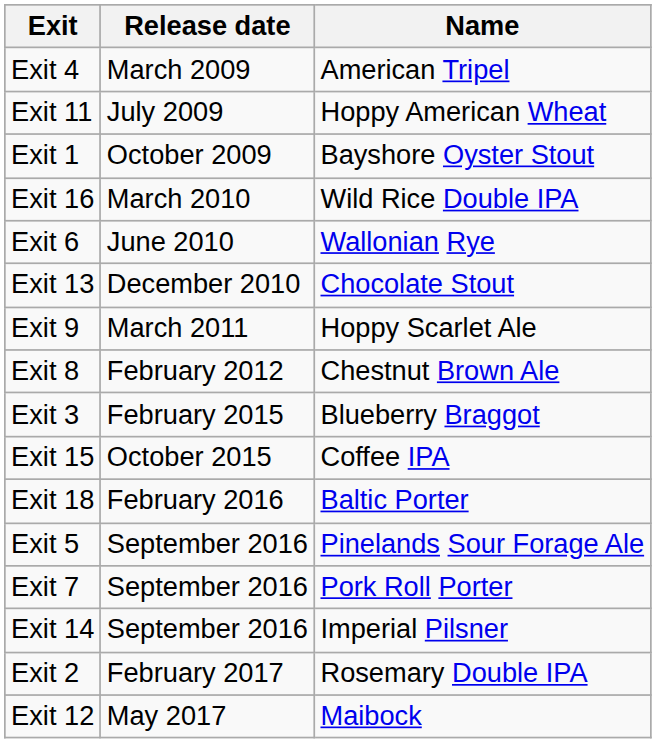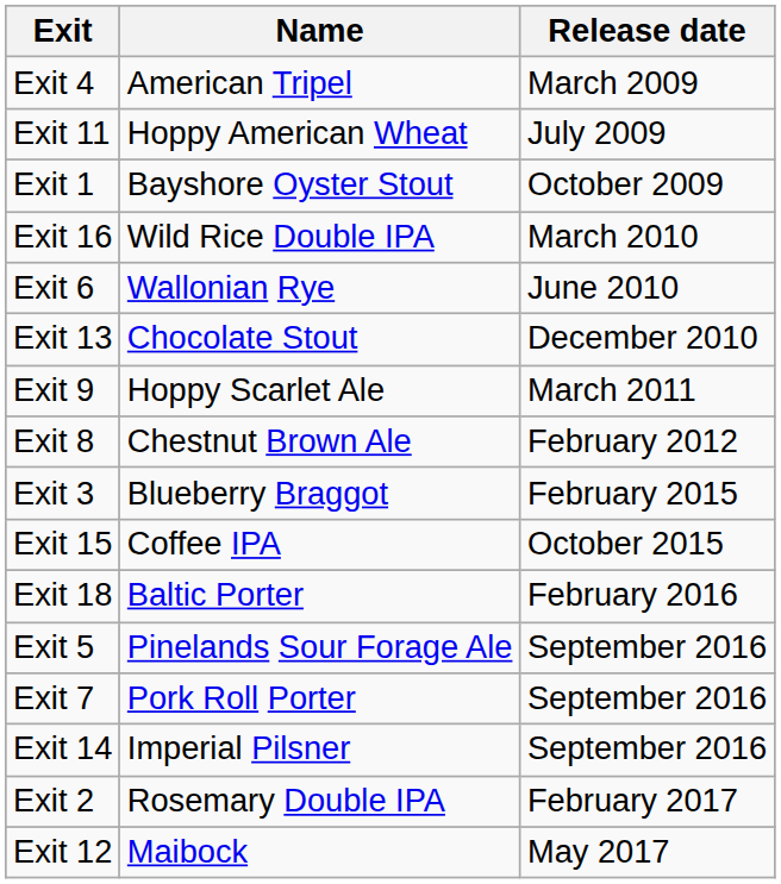columns swapped: Name <-> Release date
